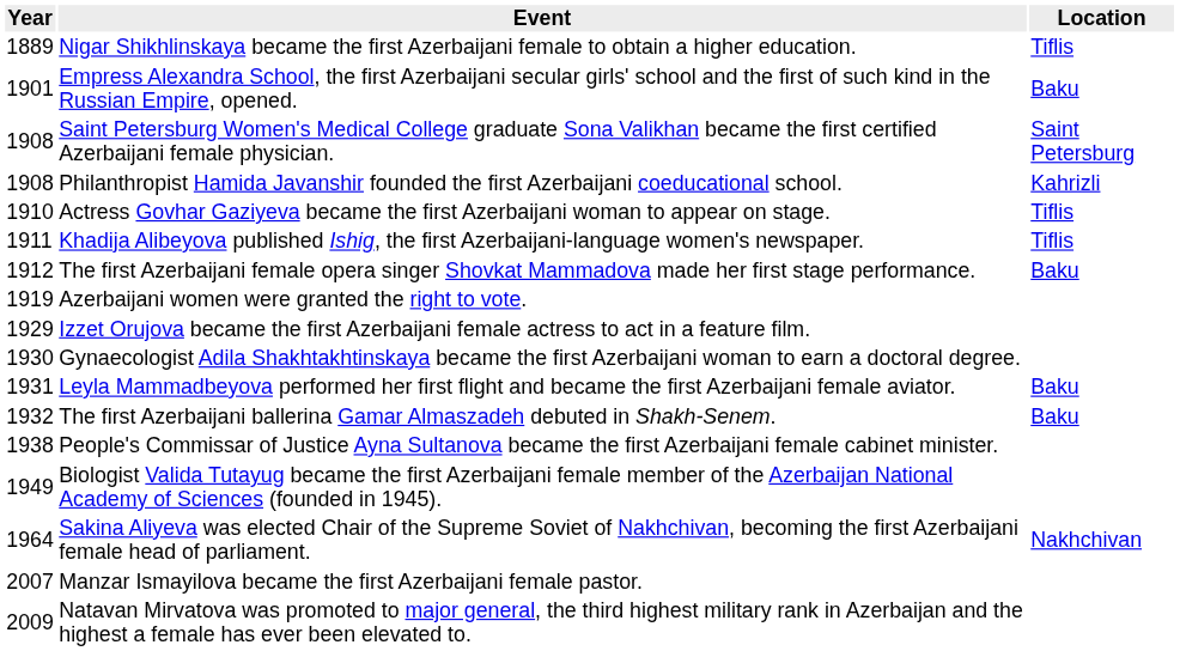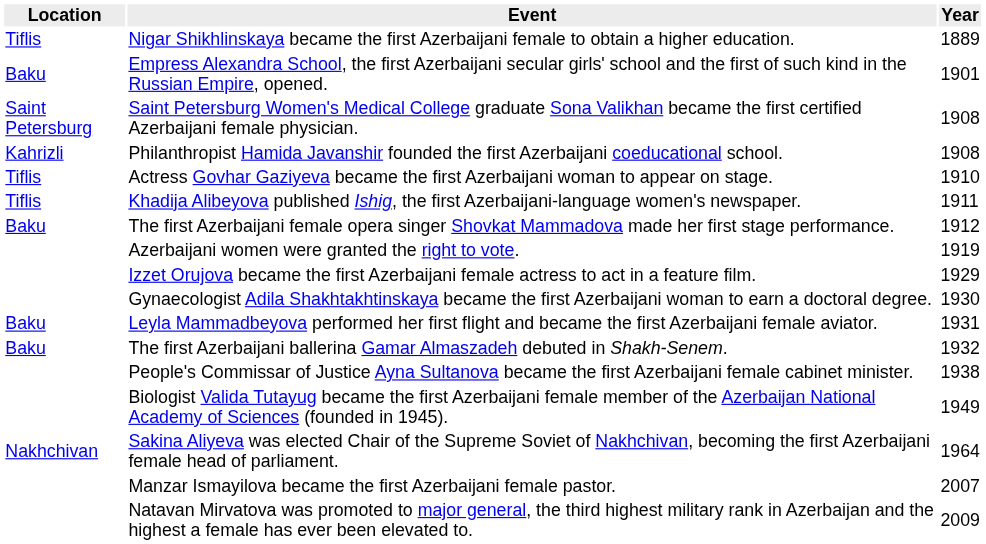columns swapped: Year <-> Location
